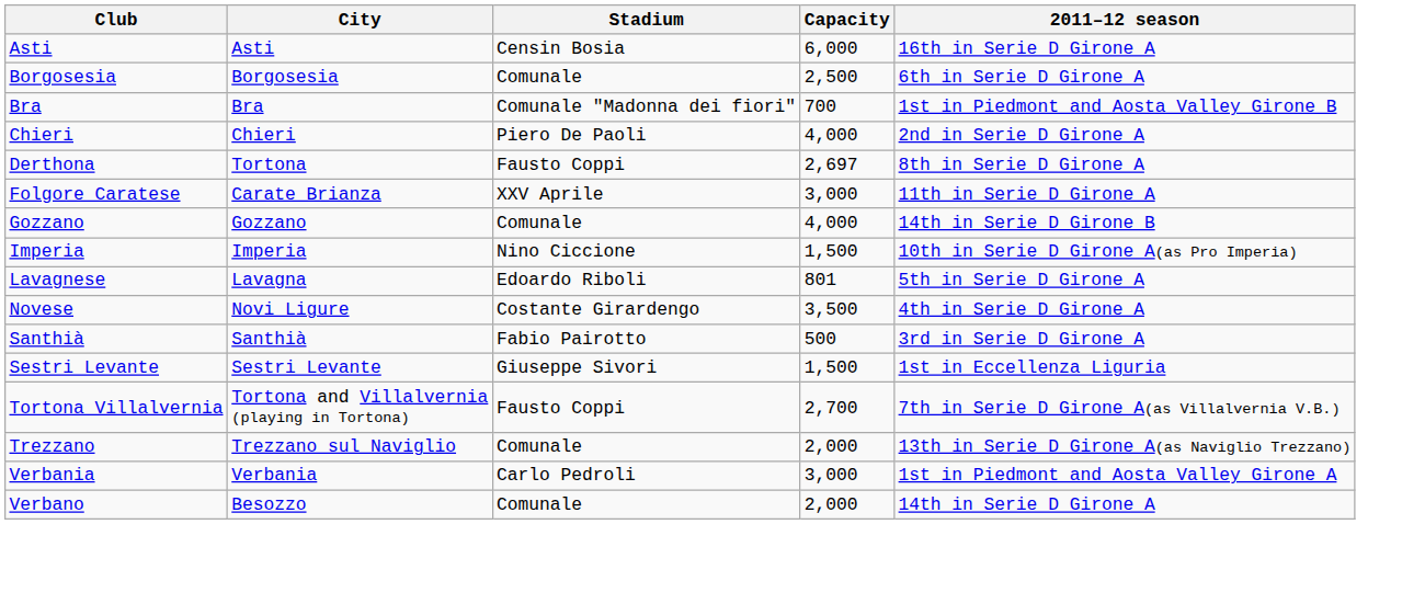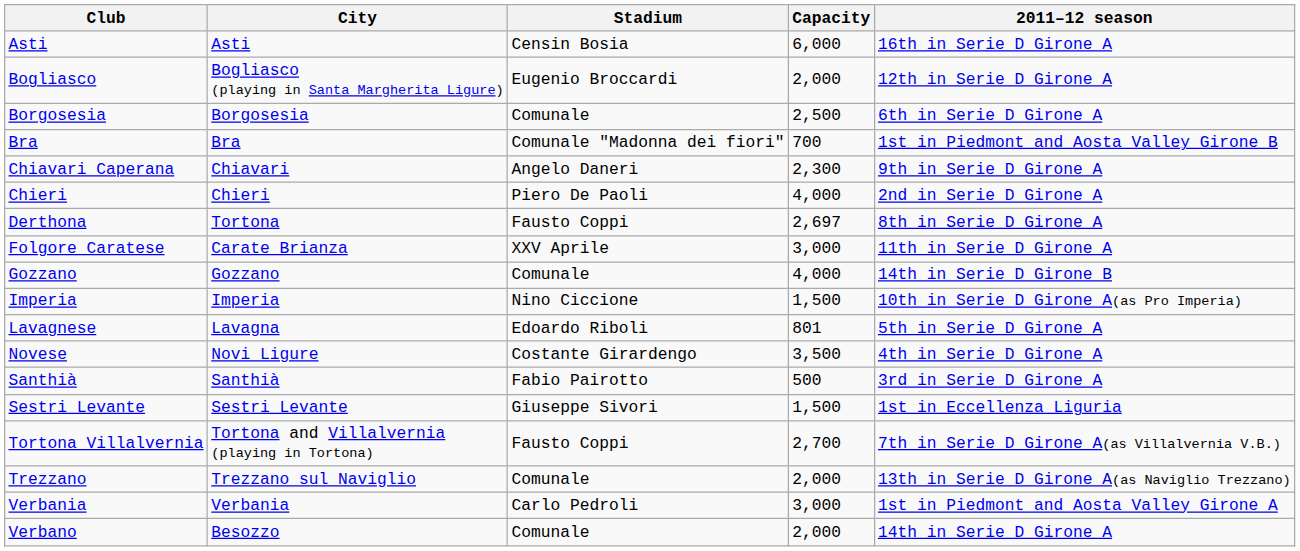+ row: Bogliasco | Bogliasco (playing in Santa Margherita Ligure) | Eugenio Broccardi | 2,000 | 12th in Serie D Girone A
+ row: Chiavari Caperana | Chiavari | Angelo Daneri | 2,300 | 9th in Serie D Girone A
